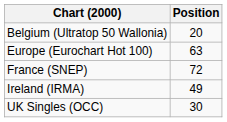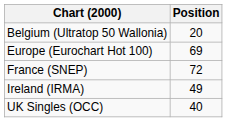Europe (Eurochart Hot 100) | Position: 63 -> 69
UK Singles (OCC) | Position: 30 -> 40
